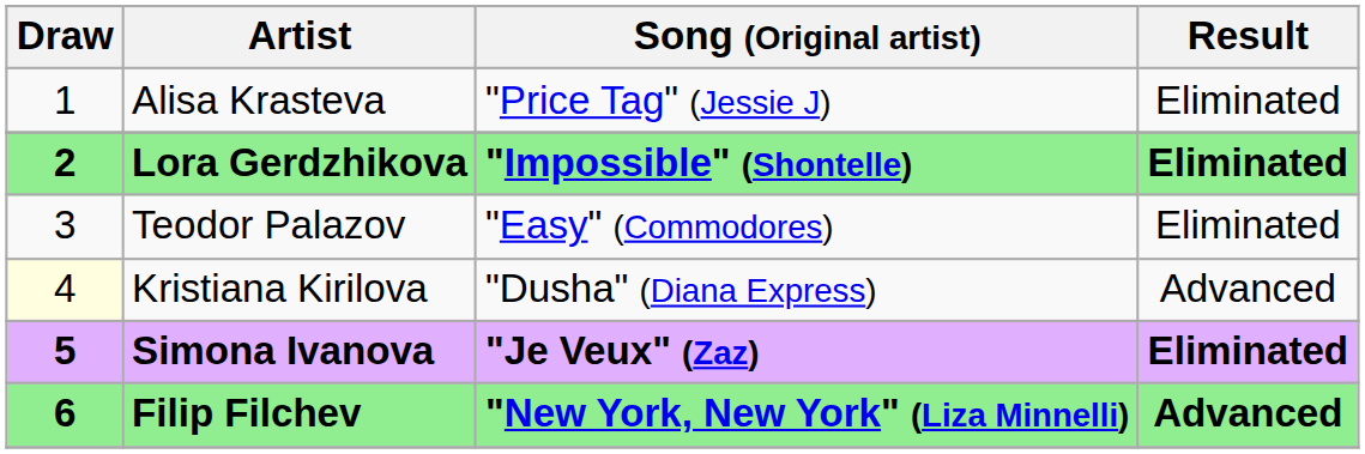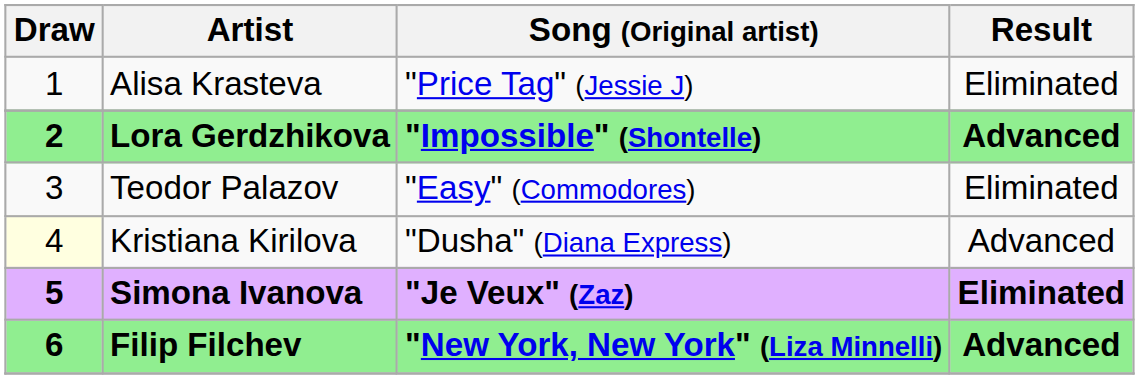Lora Gerdzhikova | Result: Eliminated -> Advanced
